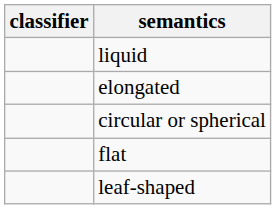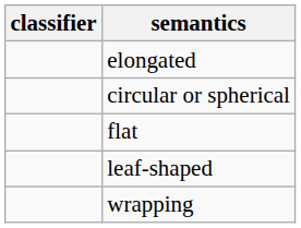- row: liquid
+ row: wrapping
